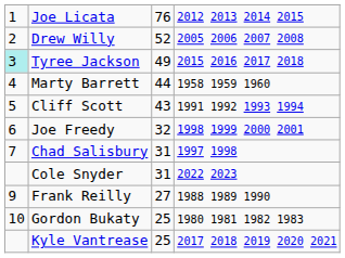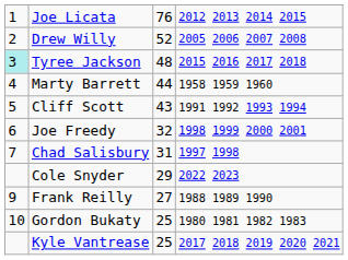Tyree Jackson | column 3: 49 -> 48
Cole Snyder | column 3: 31 -> 29
